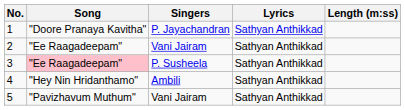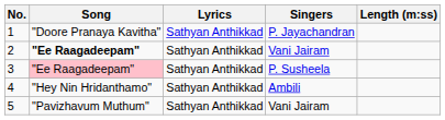columns swapped: Singers <-> Lyrics
2 | Song: normal -> bold
